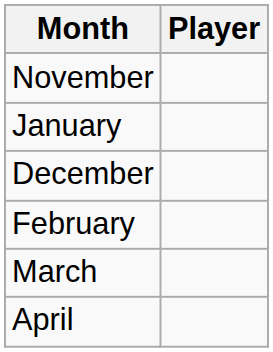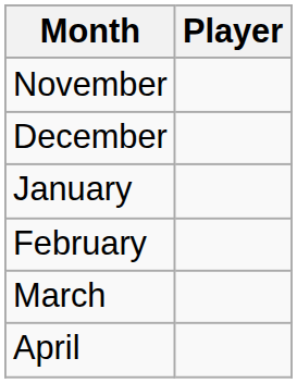rows swapped: December <-> January
